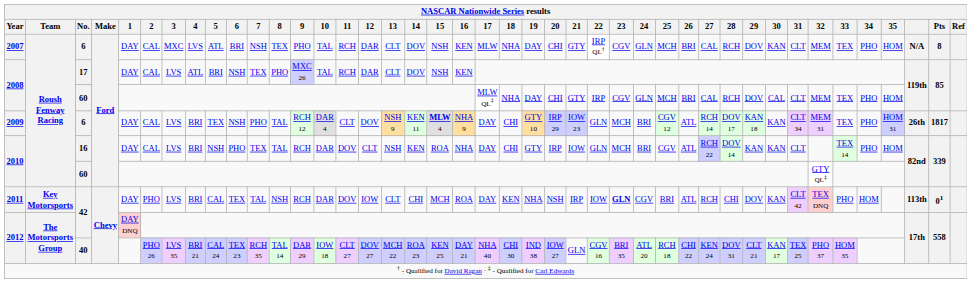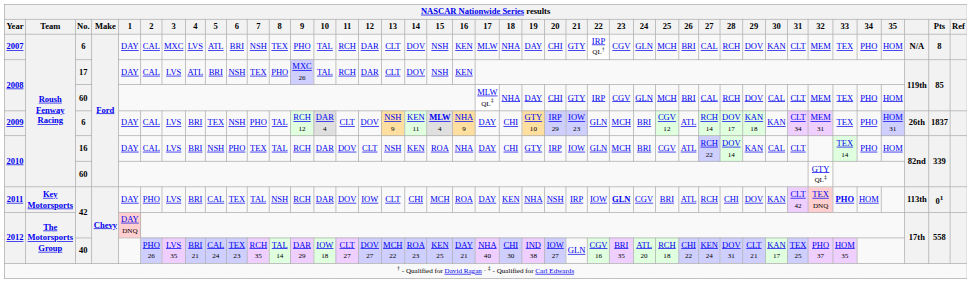2009 | Pts: 1817 -> 1837
2010 / 16 | 30: KAN -> CAL
2011 | 33: normal -> bold
